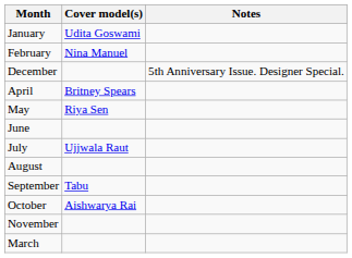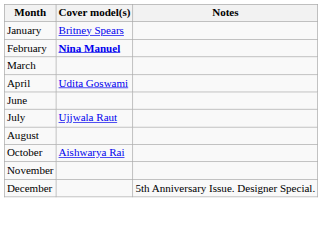January | Cover model(s): Udita Goswami -> Britney Spears
February | Cover model(s): normal -> bold
rows swapped: March <-> December
April | Cover model(s): Britney Spears -> Udita Goswami
- row: May | Riya Sen
- row: September | Tabu
